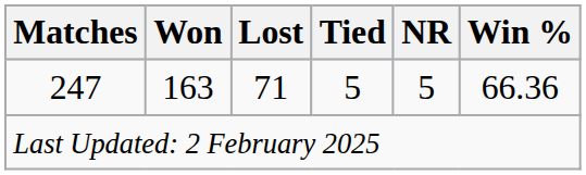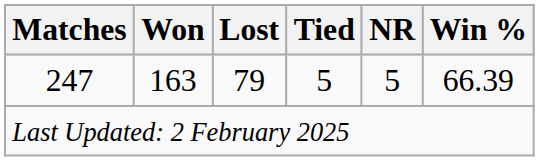247 | Lost: 71 -> 79
247 | Win %: 66.36 -> 66.39
